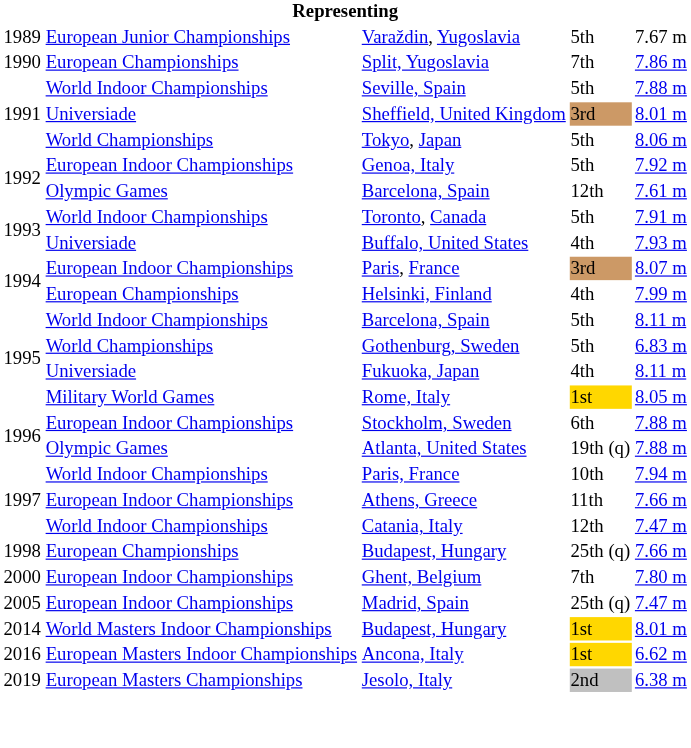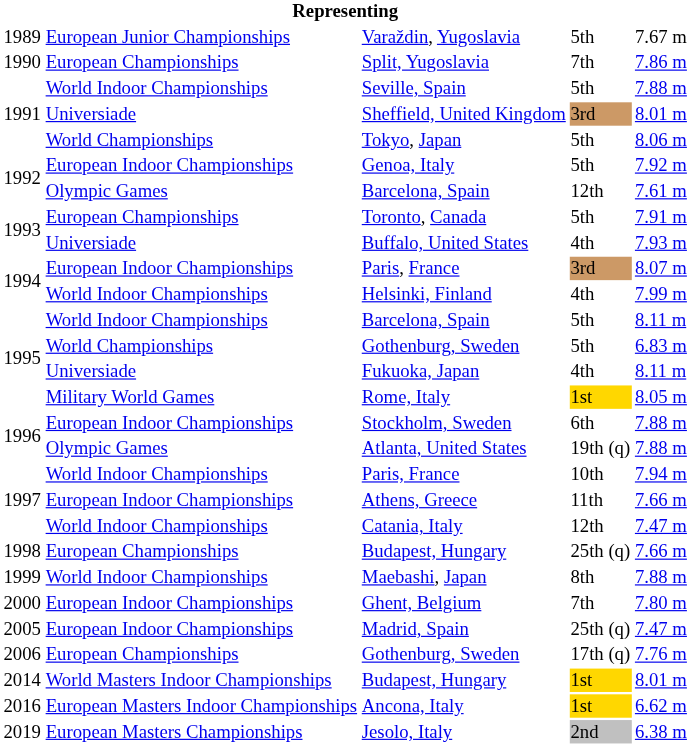Toronto, Canada | column 2: World Indoor Championships -> European Championships
Helsinki, Finland | column 2: European Championships -> World Indoor Championships
+ row: 1999 | World Indoor Championships | Maebashi, Japan | 8th | 7.88 m
+ row: 2006 | European Championships | Gothenburg, Sweden | 17th (q) | 7.76 m
